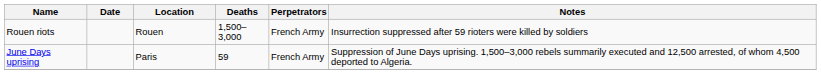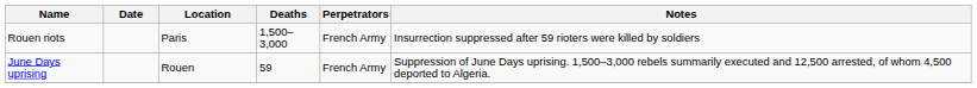Rouen riots | Location: Rouen -> Paris
June Days uprising | Location: Paris -> Rouen
